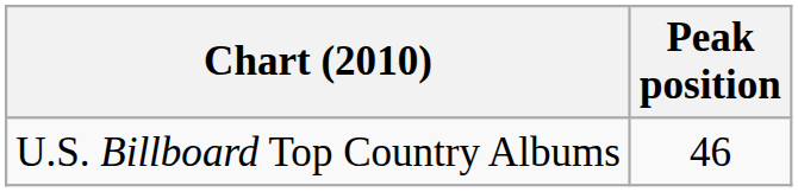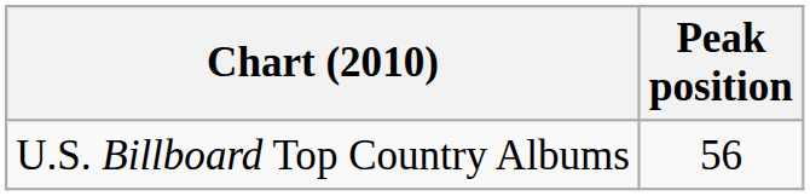U.S. Billboard Top Country Albums | Peak position: 46 -> 56
